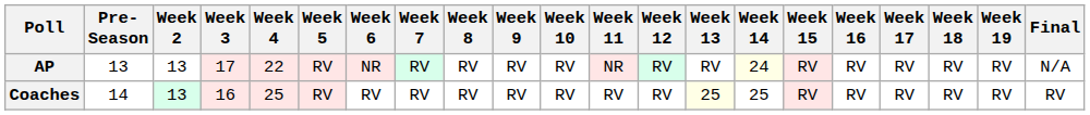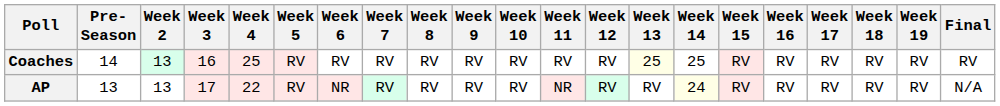rows swapped: AP <-> Coaches
